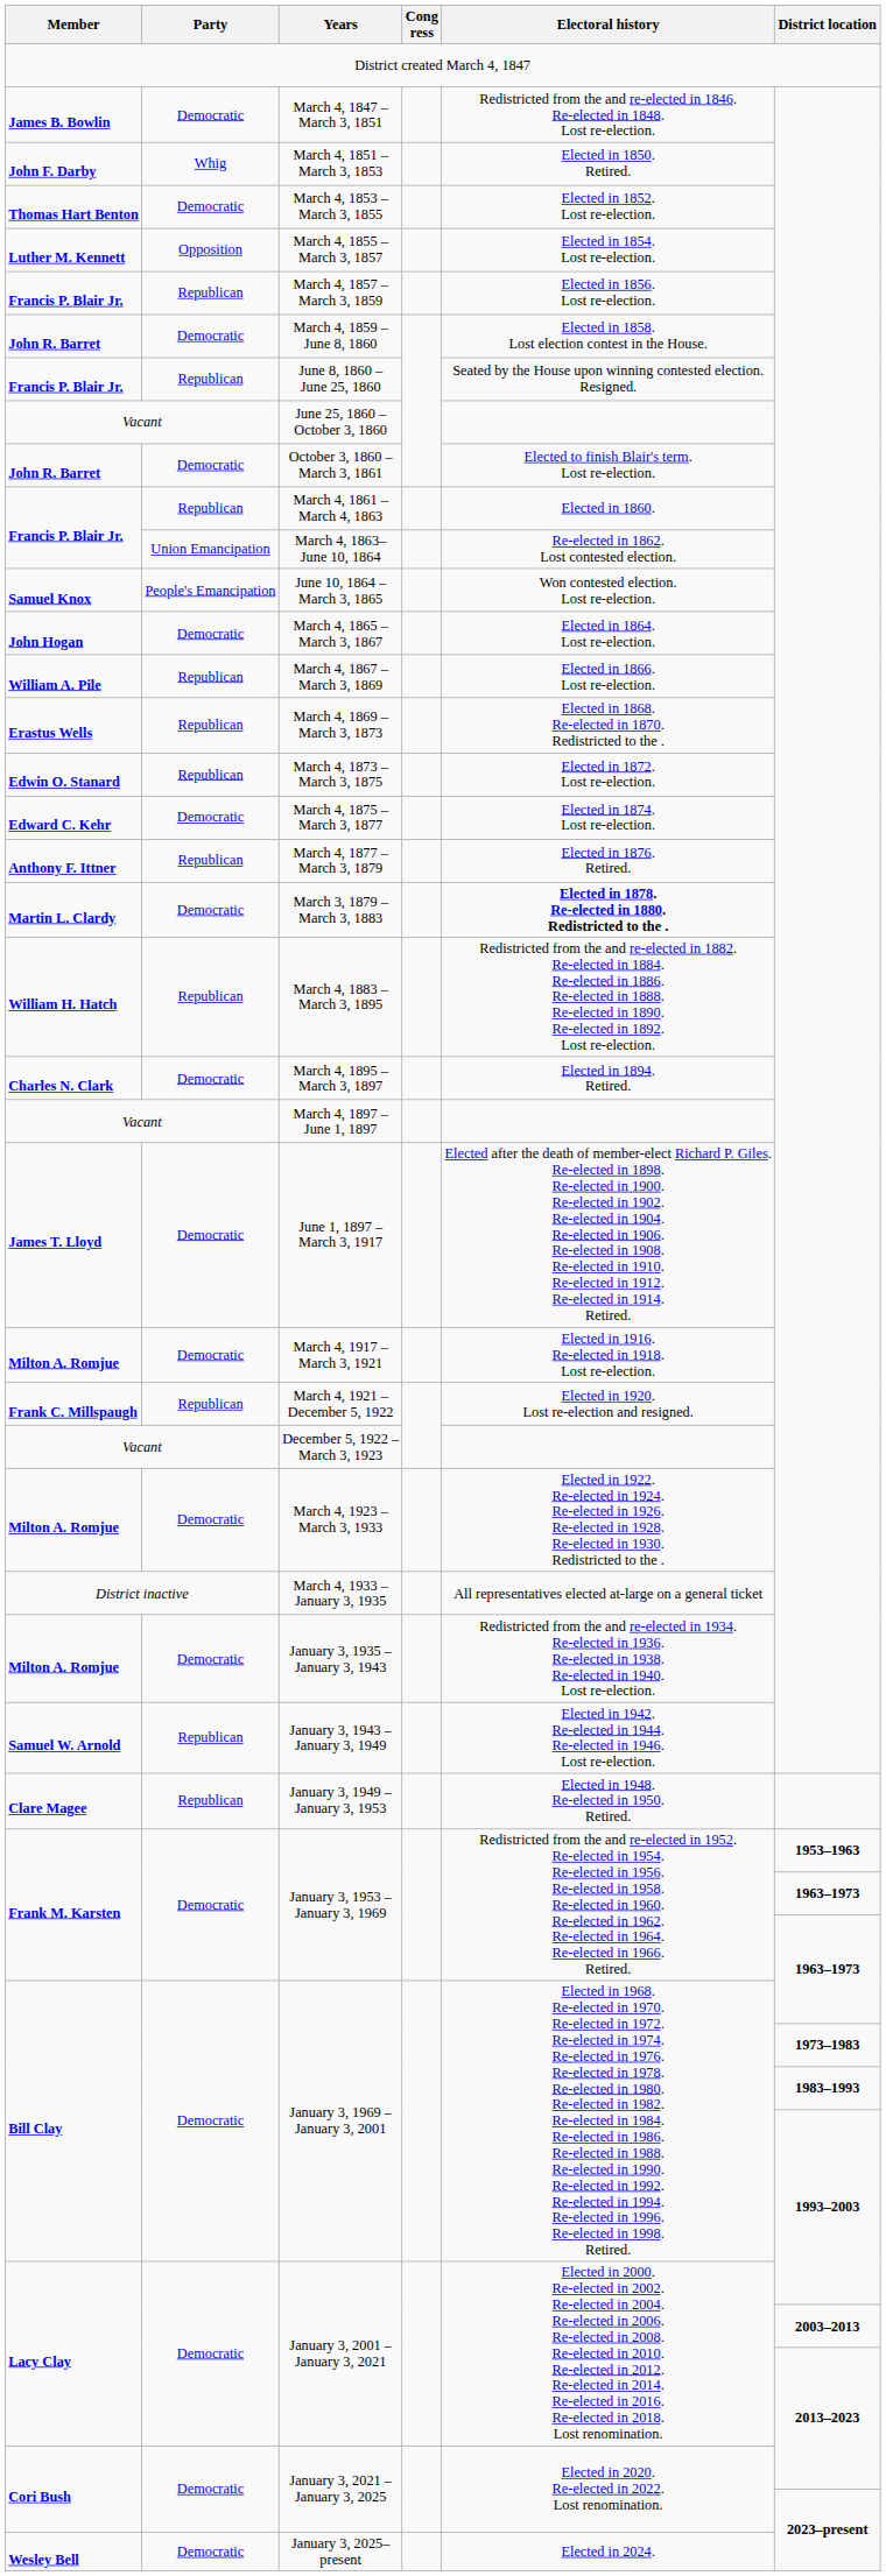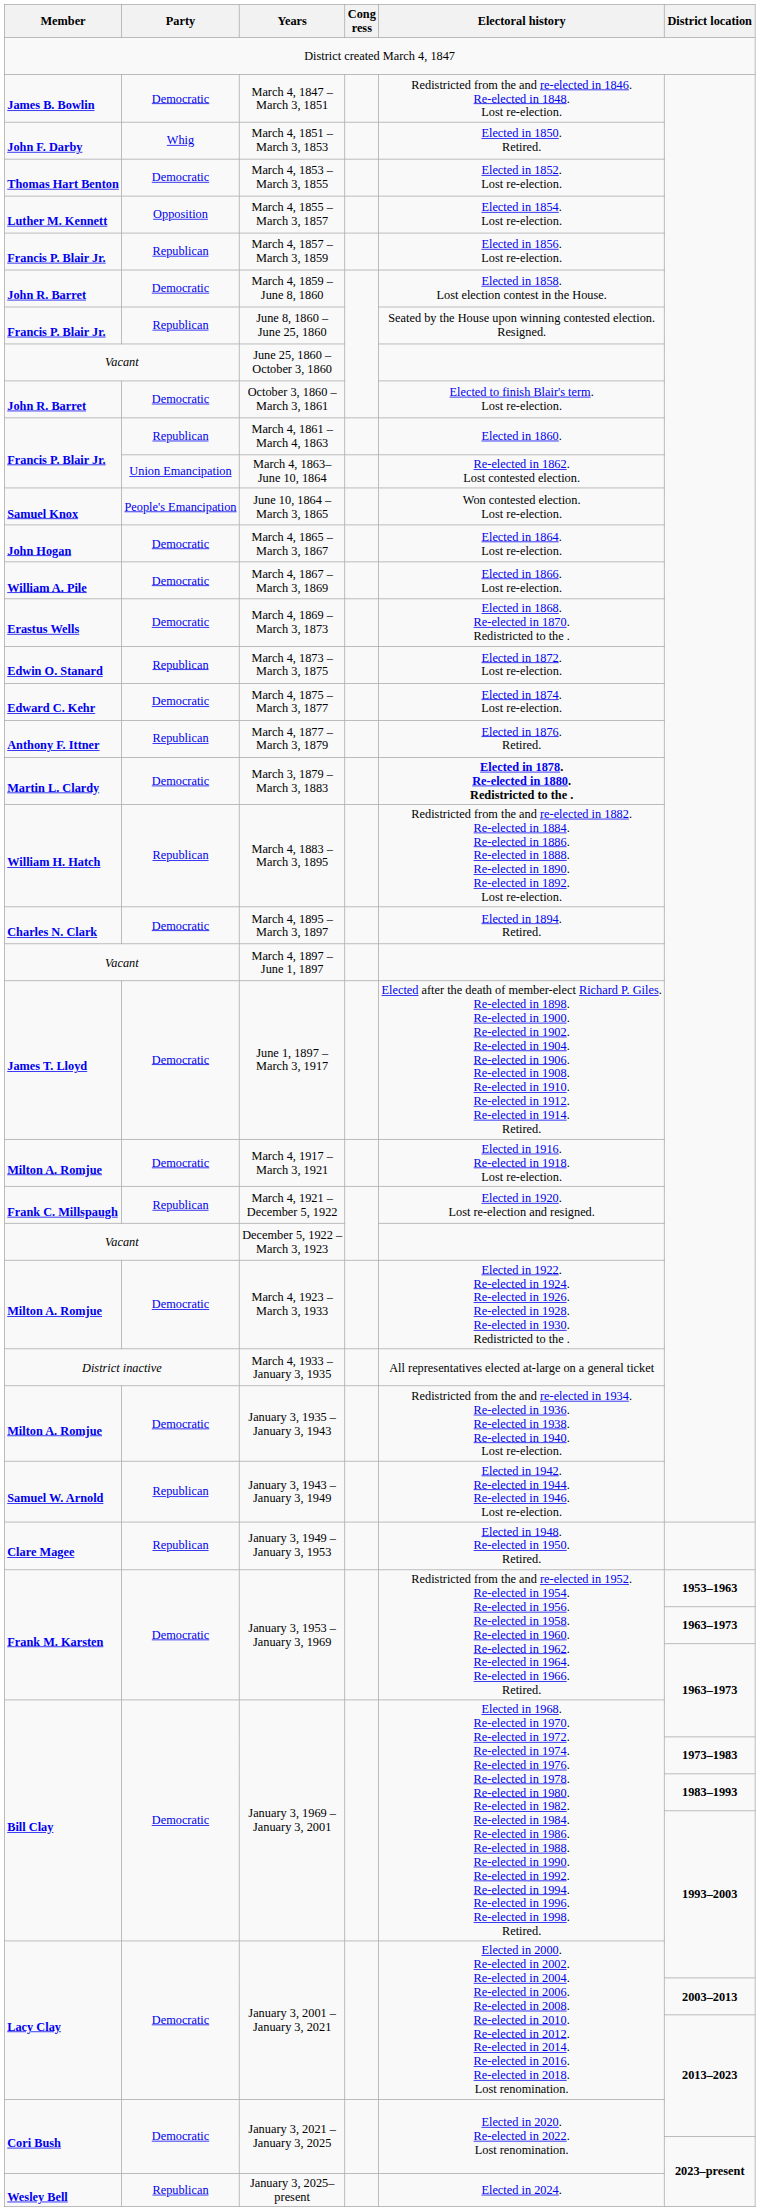March 4, 1867 – March 3, 1869 | Party: Republican -> Democratic
March 4, 1869 – March 3, 1873 | Party: Republican -> Democratic
January 3, 2025– present | Party: Democratic -> Republican
